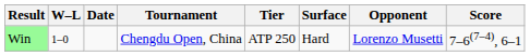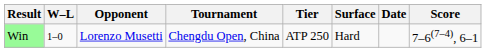columns swapped: Date <-> Opponent
